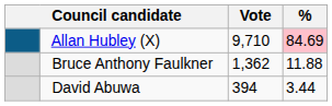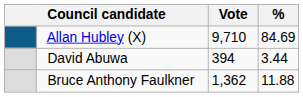Allan Hubley (X) | %: pink background -> no background
rows swapped: Bruce Anthony Faulkner <-> David Abuwa
